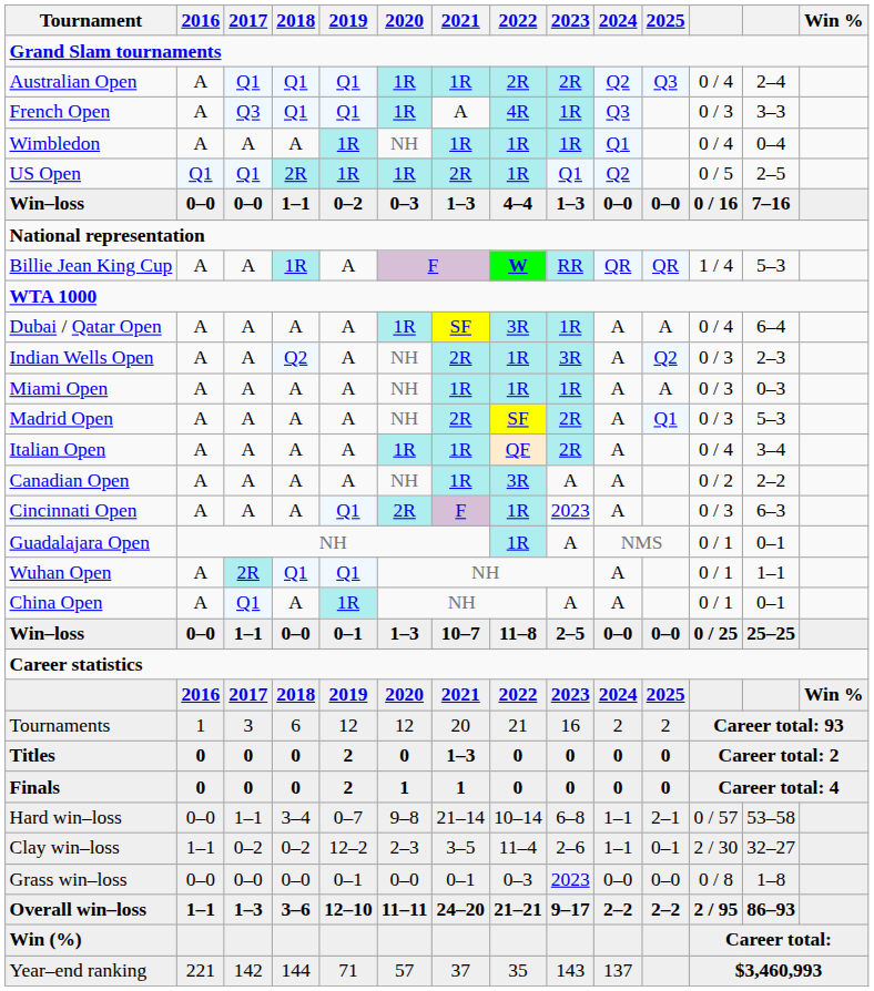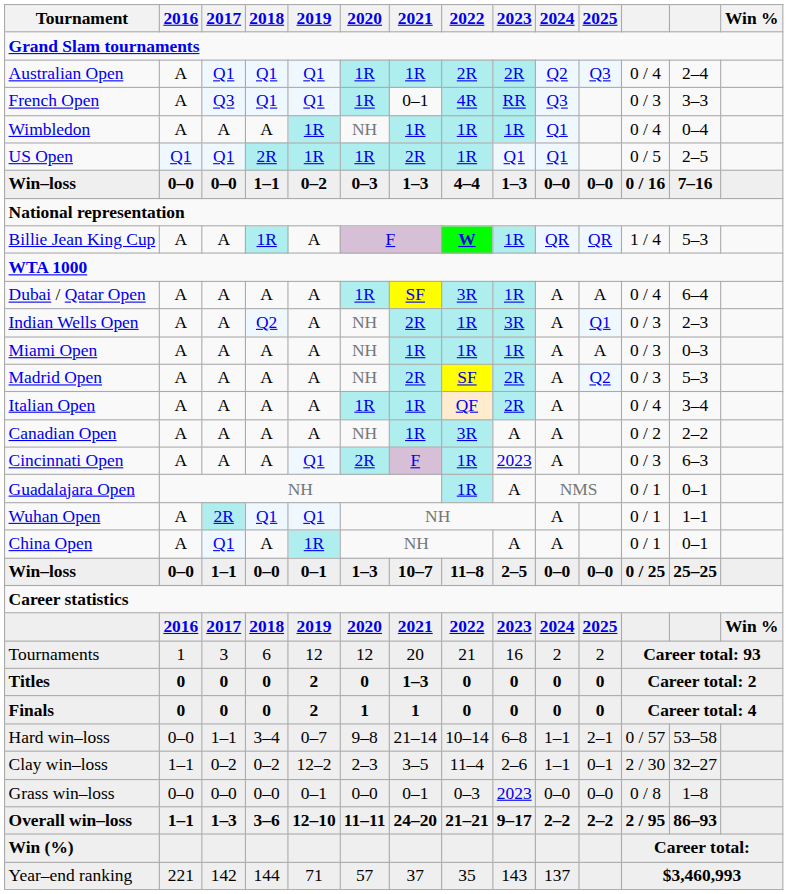French Open | 2021: A -> 0–1
French Open | 2023: 1R -> RR
US Open | 2024: Q2 -> Q1
Billie Jean King Cup | 2023: RR -> 1R
Indian Wells Open | 2025: Q2 -> Q1
Madrid Open | 2025: Q1 -> Q2
